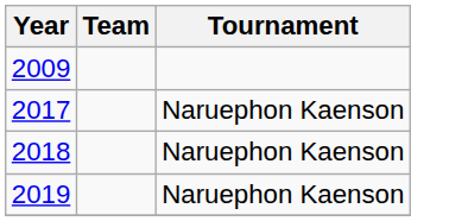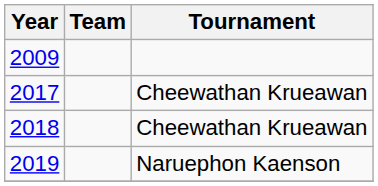2017 | Tournament: Naruephon Kaenson -> Cheewathan Krueawan
2018 | Tournament: Naruephon Kaenson -> Cheewathan Krueawan
